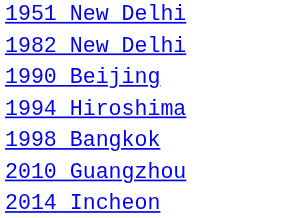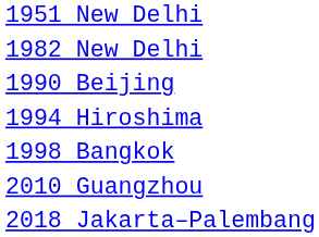- row: 2014 Incheon
+ row: 2018 Jakarta–Palembang
